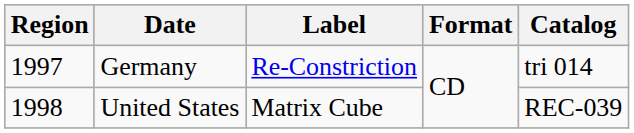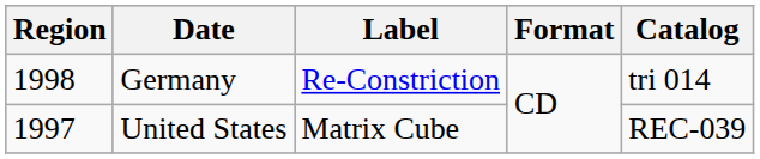Germany | Region: 1997 -> 1998
United States | Region: 1998 -> 1997
